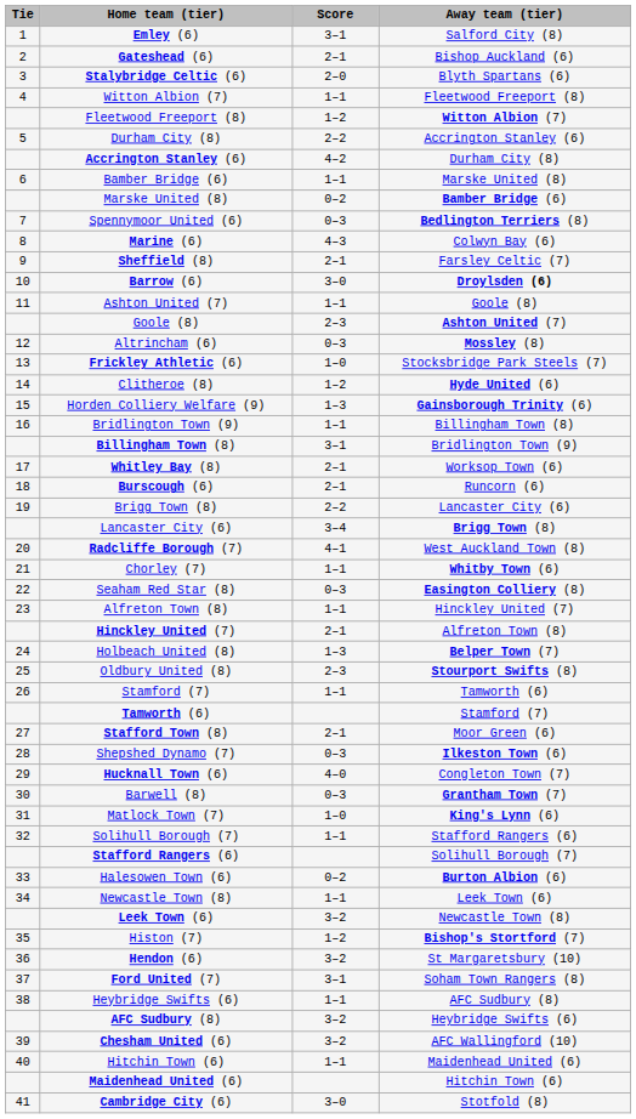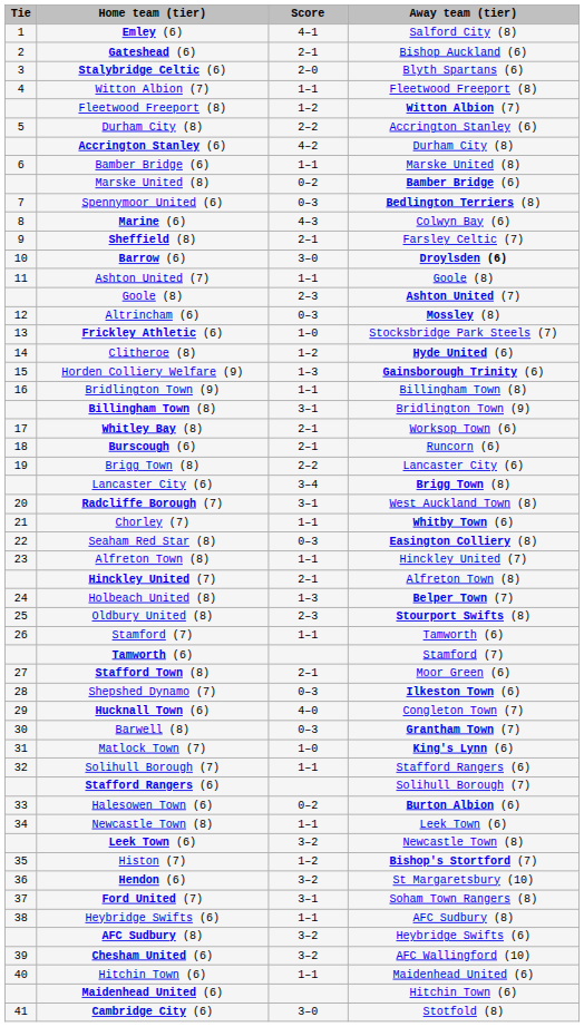Emley (6) | Score: 3–1 -> 4–1
Radcliffe Borough (7) | Score: 4–1 -> 3–1
